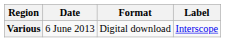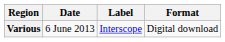columns swapped: Format <-> Label
